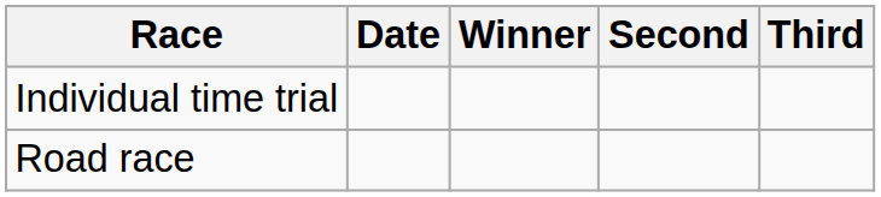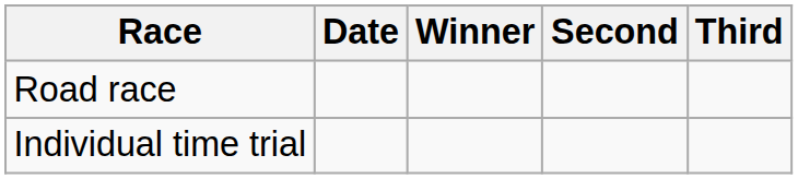rows swapped: Road race <-> Individual time trial
